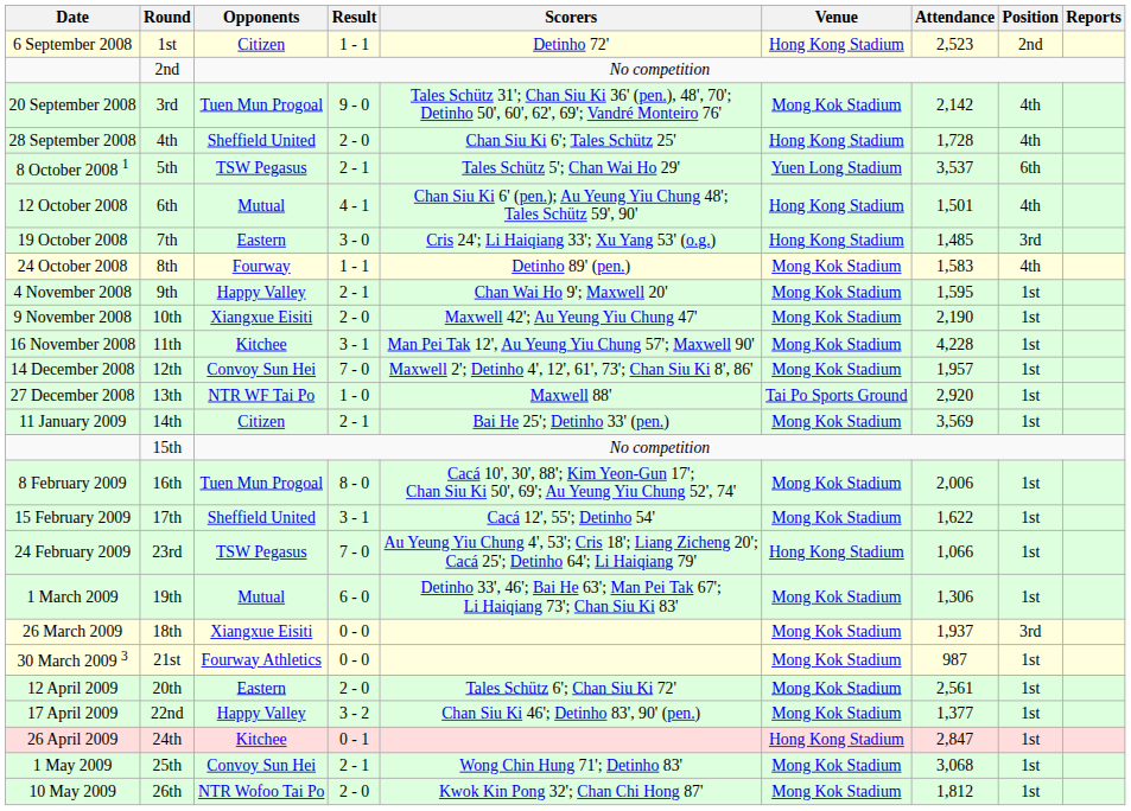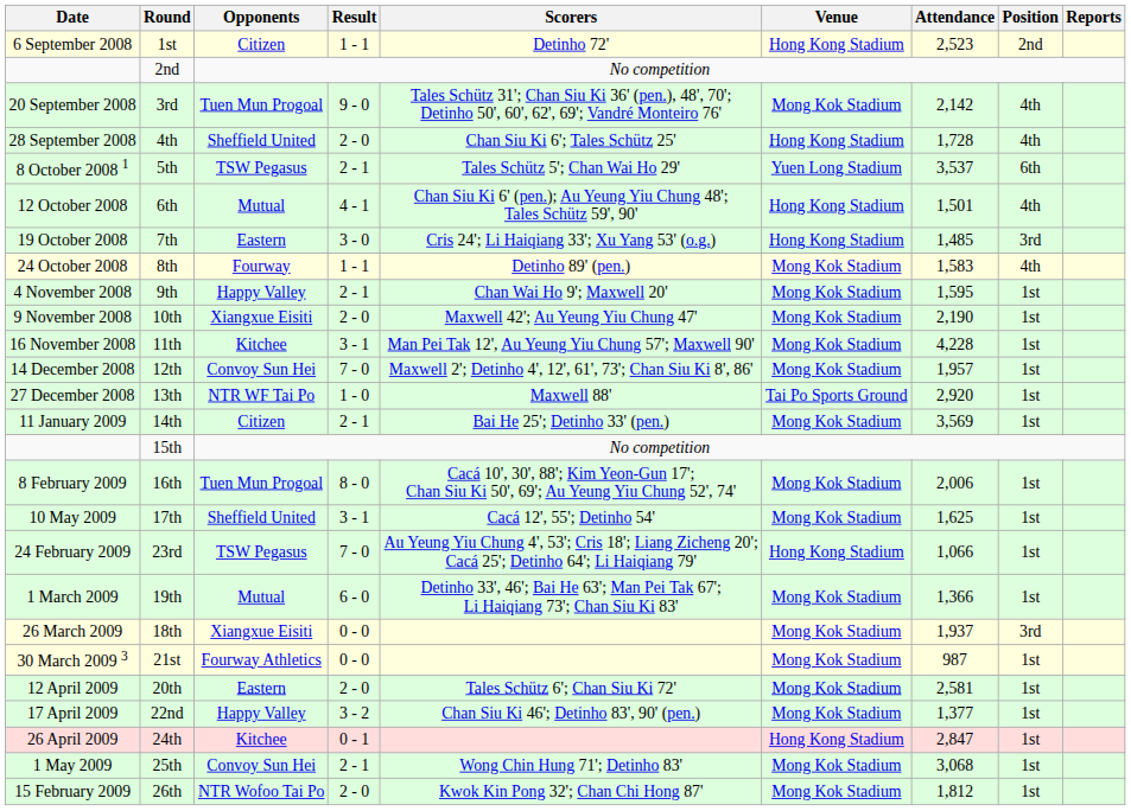17th | Date: 15 February 2009 -> 10 May 2009
17th | Attendance: 1,622 -> 1,625
19th | Attendance: 1,306 -> 1,366
20th | Attendance: 2,561 -> 2,581
26th | Date: 10 May 2009 -> 15 February 2009
